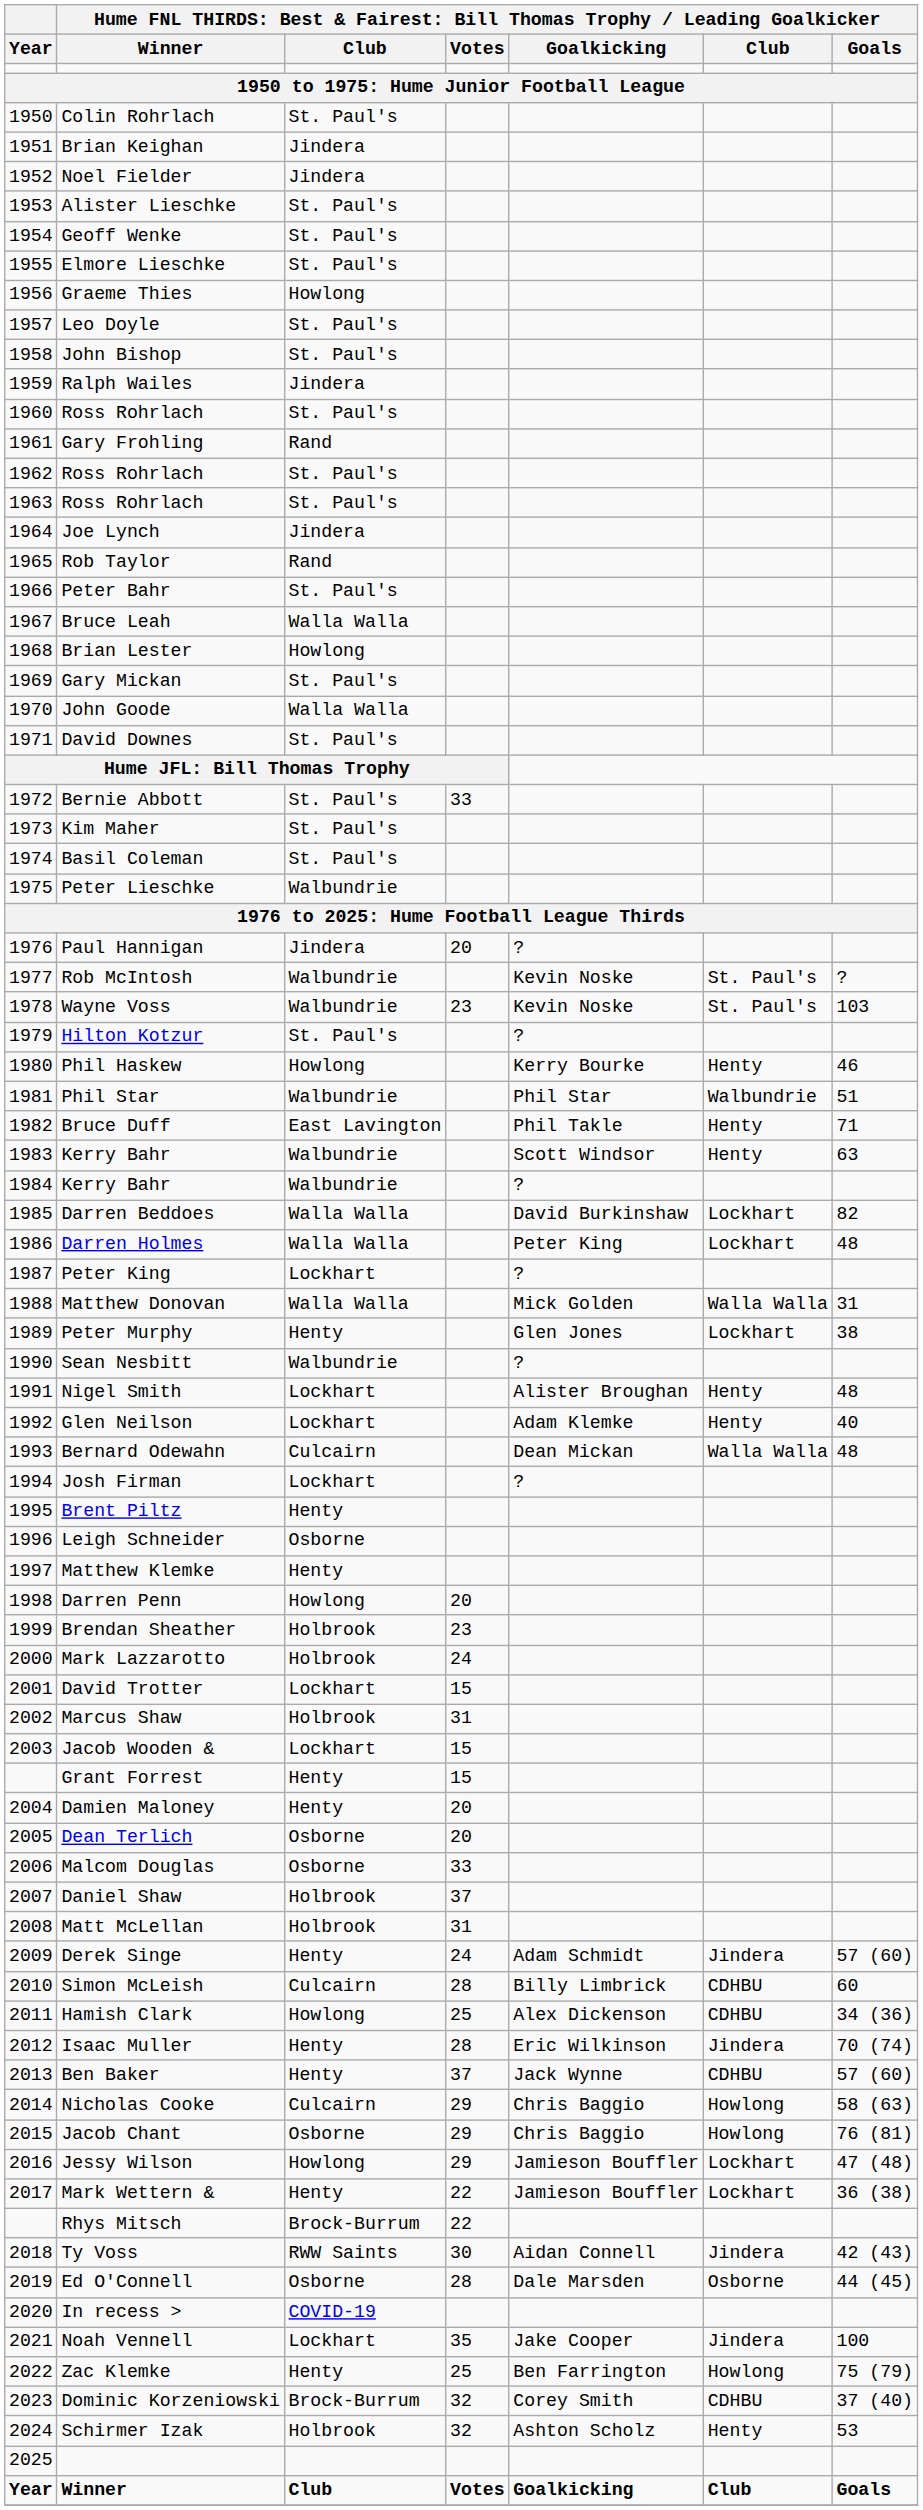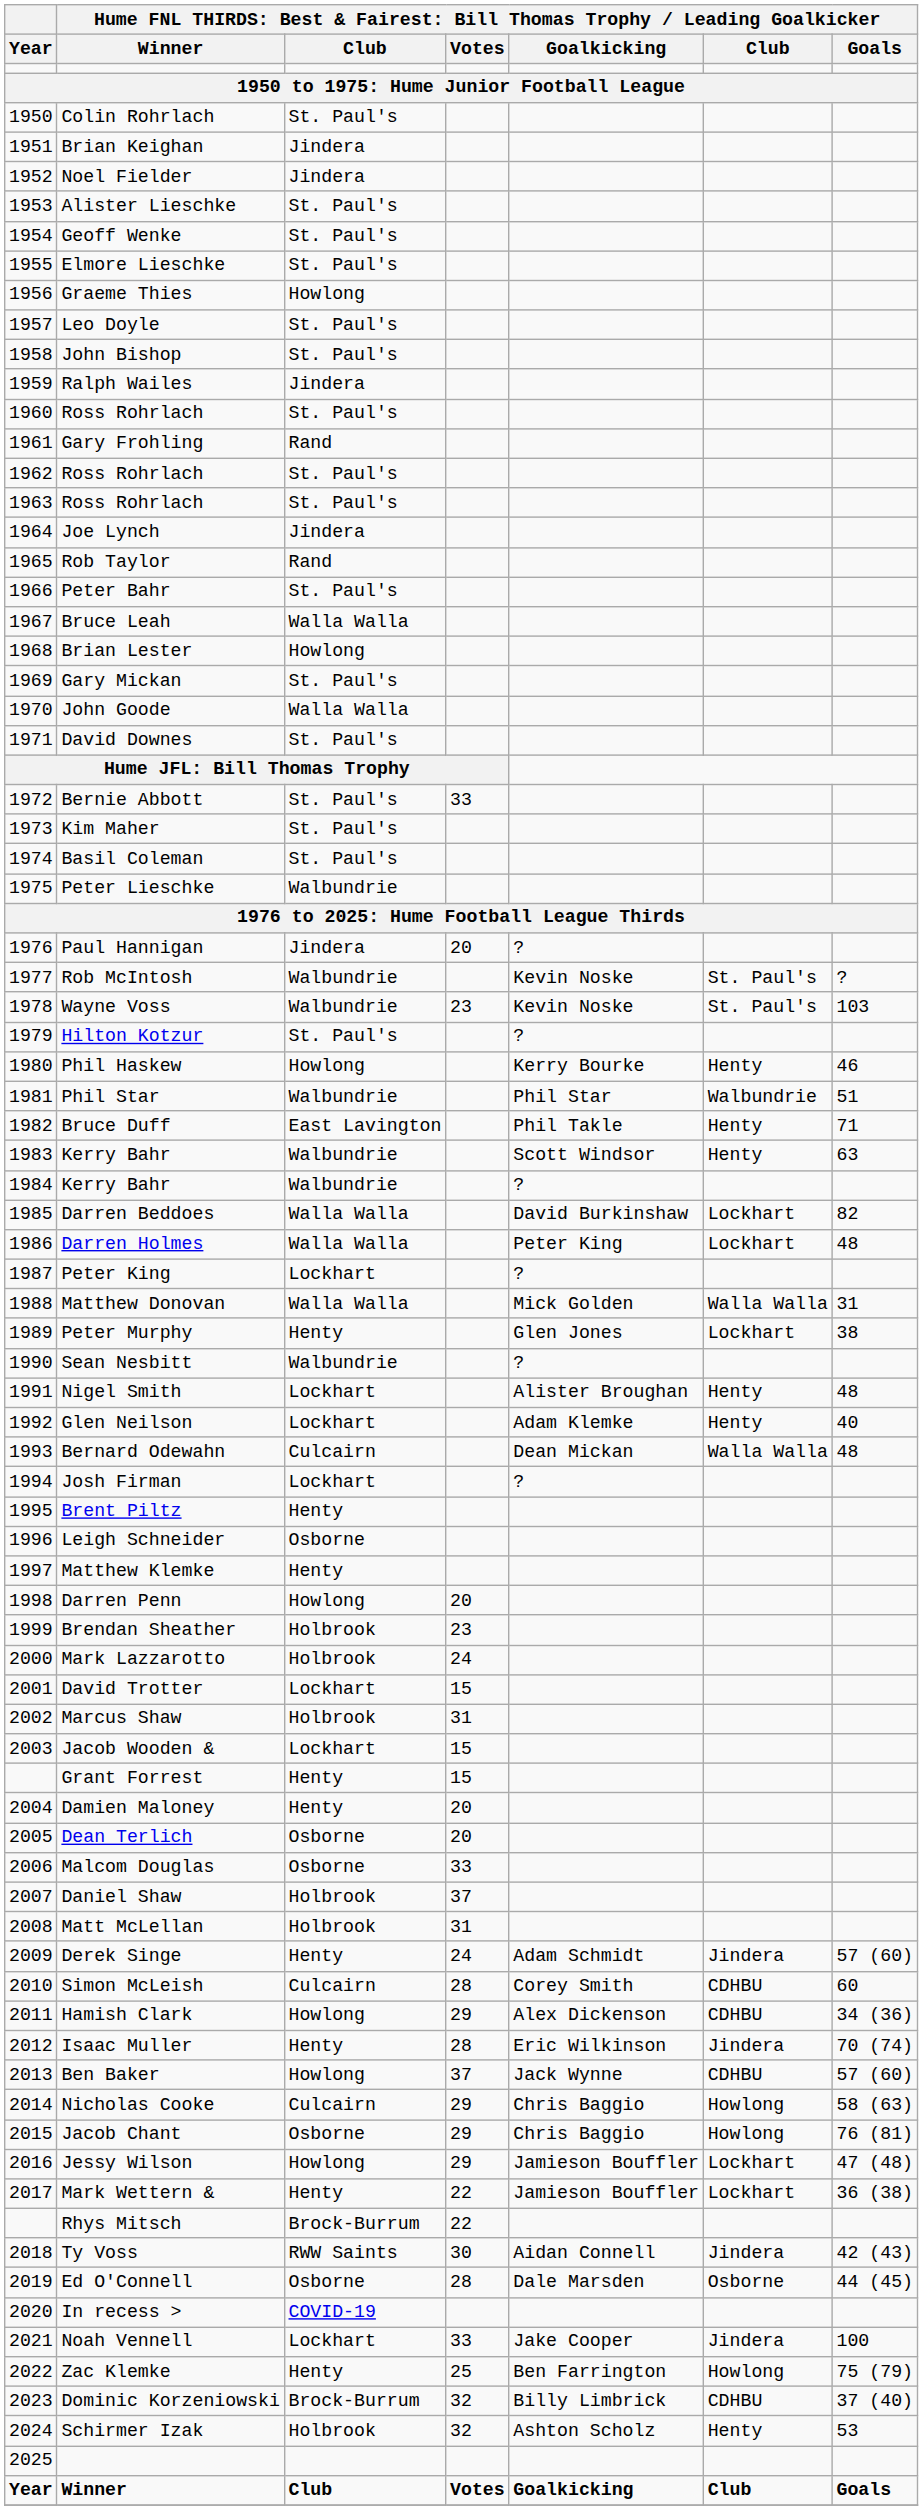Simon McLeish | column 5: Billy Limbrick -> Corey Smith
Hamish Clark | column 4: 25 -> 29
Ben Baker | column 3: Henty -> Howlong
Noah Vennell | column 4: 35 -> 33
Dominic Korzeniowski | column 5: Corey Smith -> Billy Limbrick
